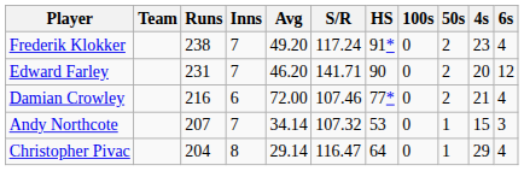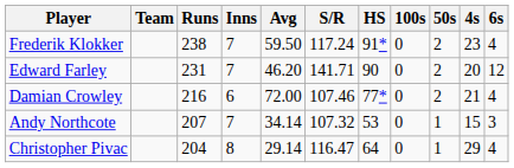Frederik Klokker | Avg: 49.20 -> 59.50
